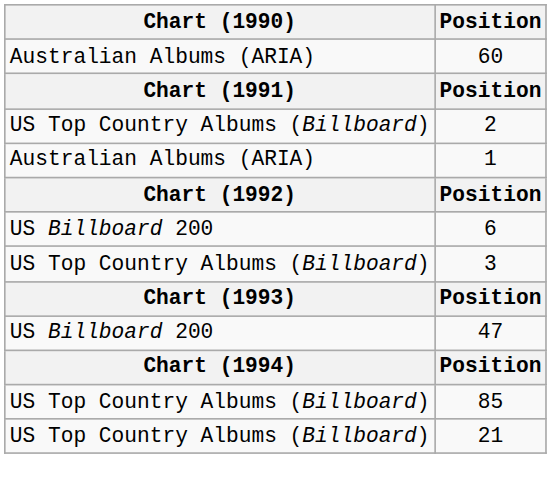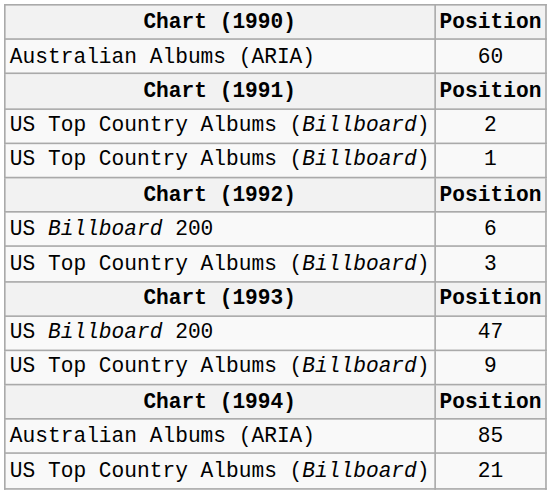1 | Chart (1990): Australian Albums (ARIA) -> US Top Country Albums (Billboard)
+ row: US Top Country Albums (Billboard) | 9
85 | Chart (1990): US Top Country Albums (Billboard) -> Australian Albums (ARIA)
